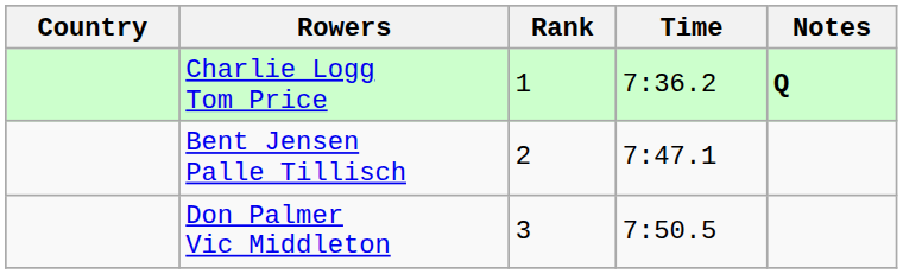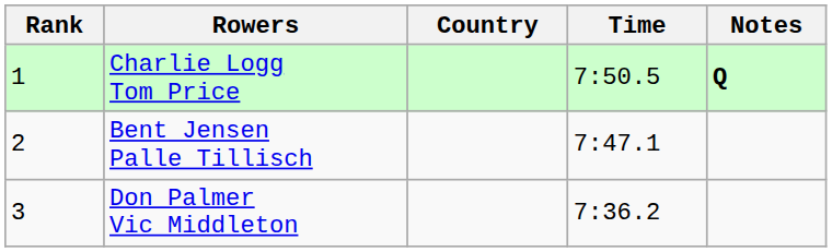columns swapped: Rank <-> Country
Charlie Logg Tom Price | Time: 7:36.2 -> 7:50.5
Don Palmer Vic Middleton | Time: 7:50.5 -> 7:36.2
